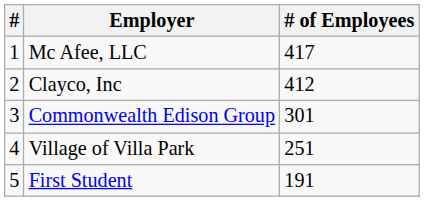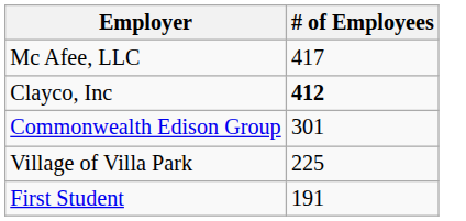- column: # | 1 | 2 | 3 | 4 | 5
Clayco, Inc | # of Employees: normal -> bold
Village of Villa Park | # of Employees: 251 -> 225
